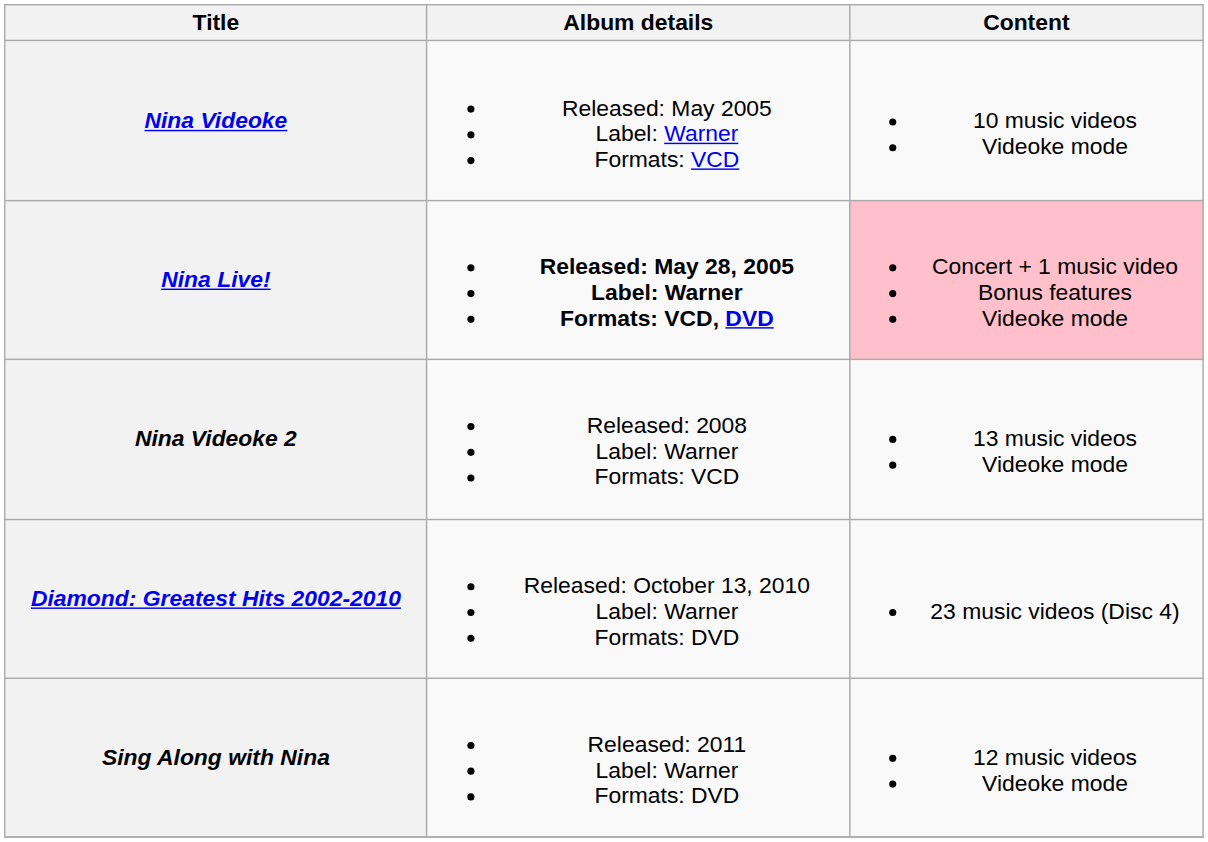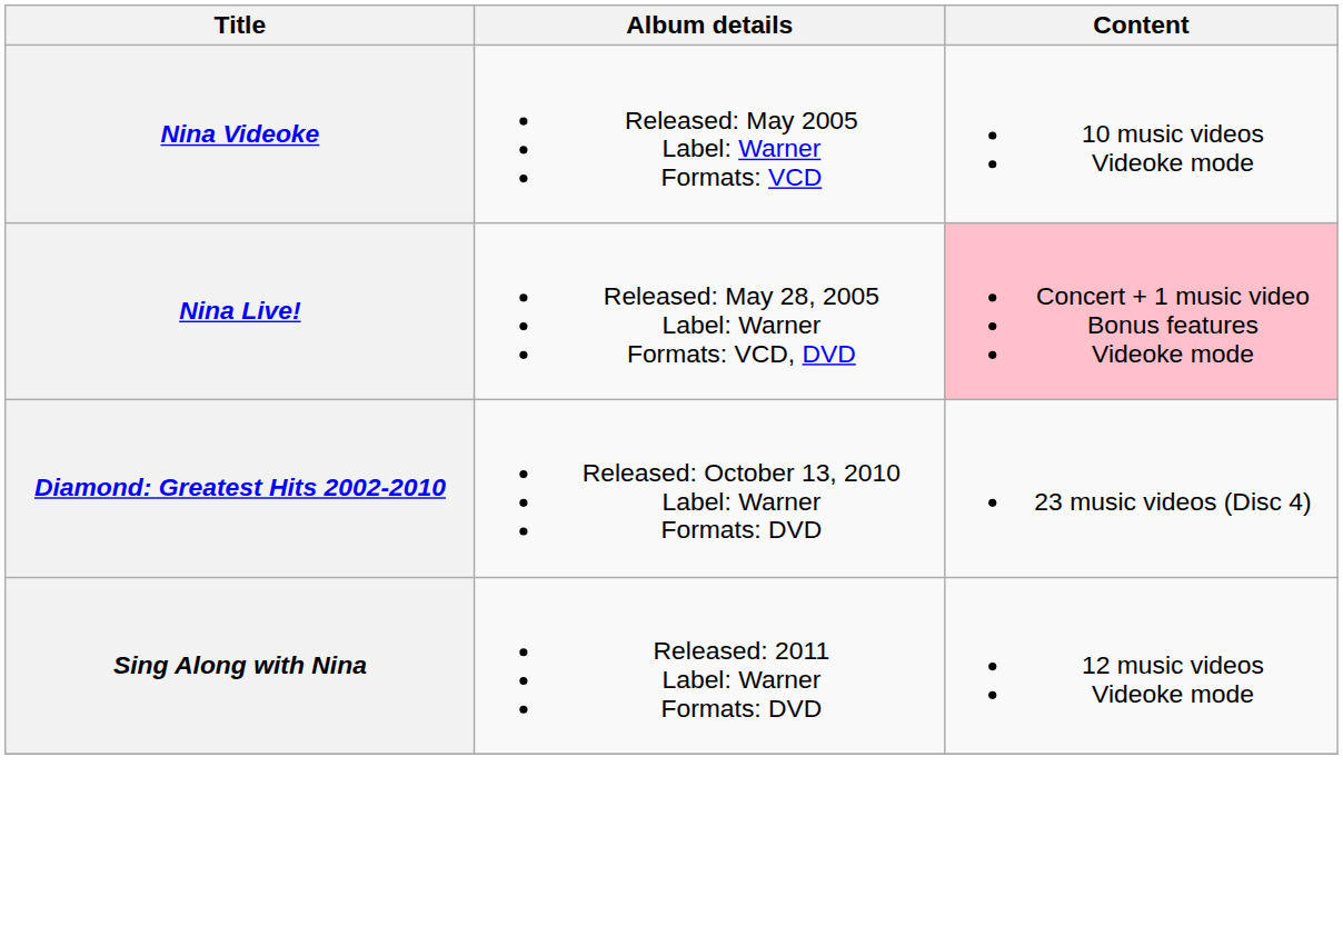Nina Live! | Album details: bold -> normal
- row: Nina Videoke 2 | Released: 2008 Label: Warner Formats: VCD | 13 music videos Videoke mode
